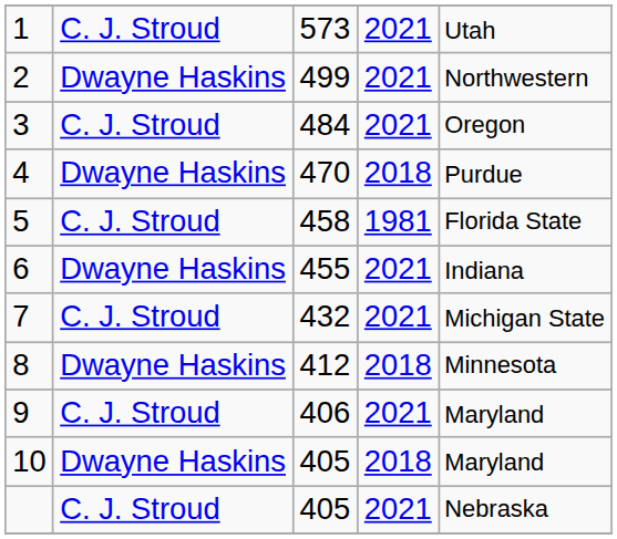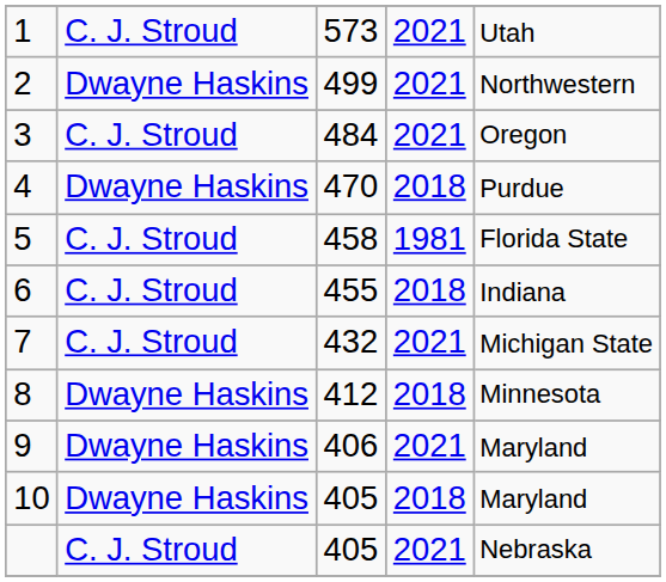6 | column 2: Dwayne Haskins -> C. J. Stroud
6 | column 4: 2021 -> 2018
9 | column 2: C. J. Stroud -> Dwayne Haskins
